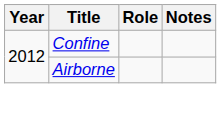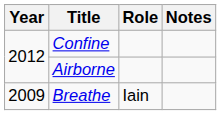+ row: 2009 | Breathe | Iain
